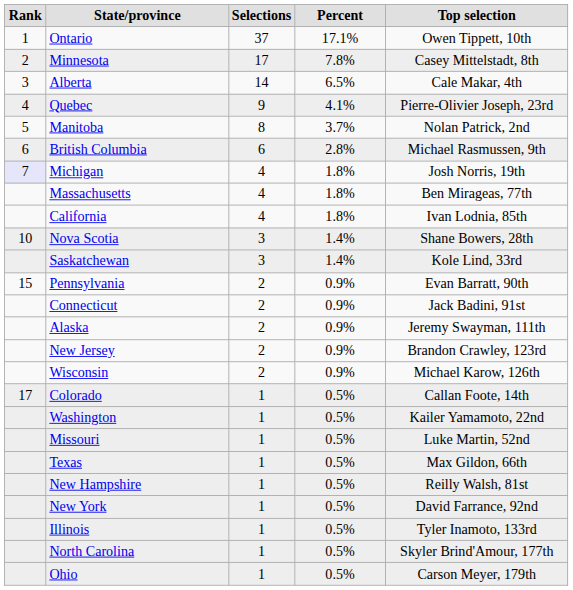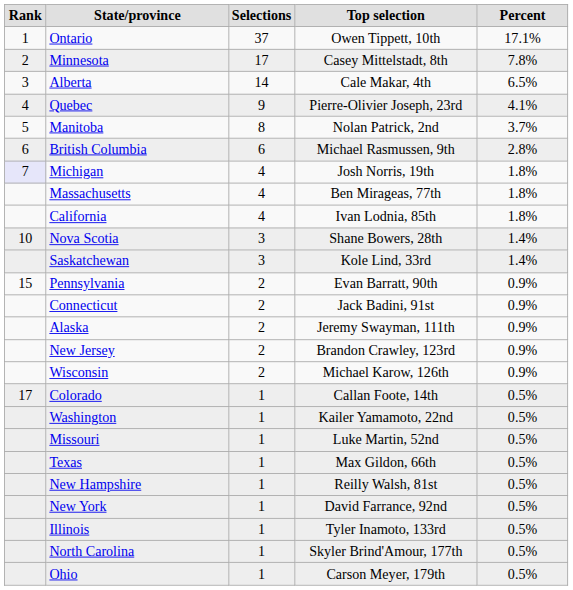columns swapped: Percent <-> Top selection
